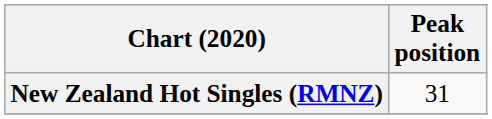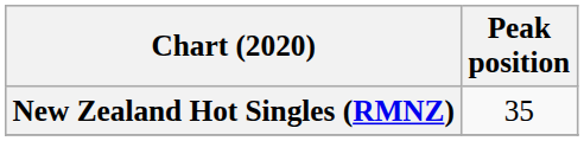New Zealand Hot Singles (RMNZ) | Peak position: 31 -> 35
